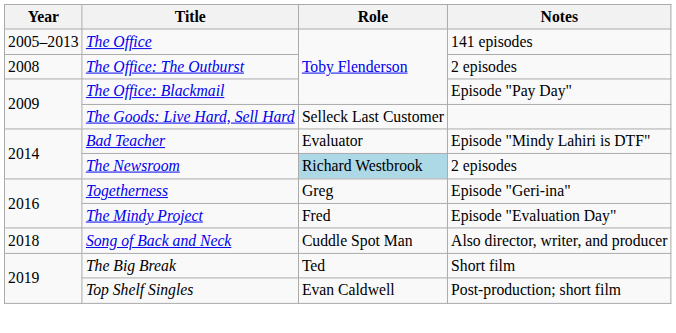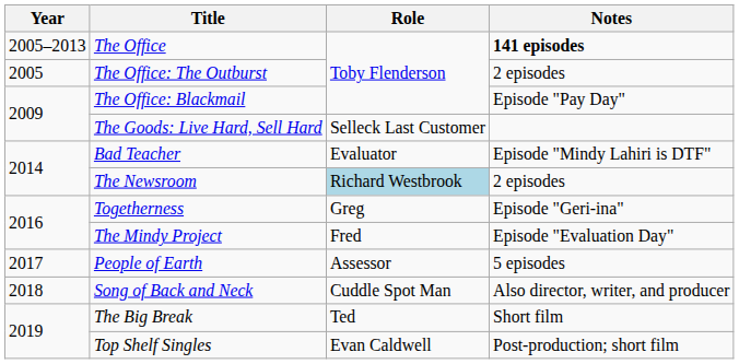The Office | Notes: normal -> bold
The Office: The Outburst | Year: 2008 -> 2005
+ row: 2017 | People of Earth | Assessor | 5 episodes
